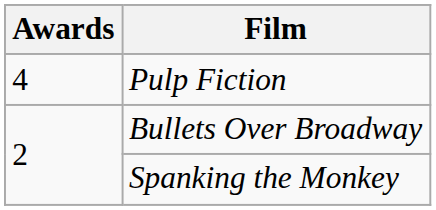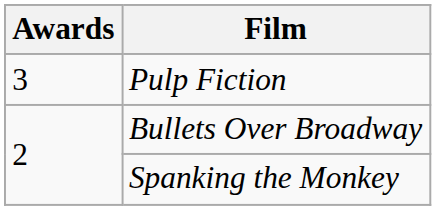Pulp Fiction | Awards: 4 -> 3
